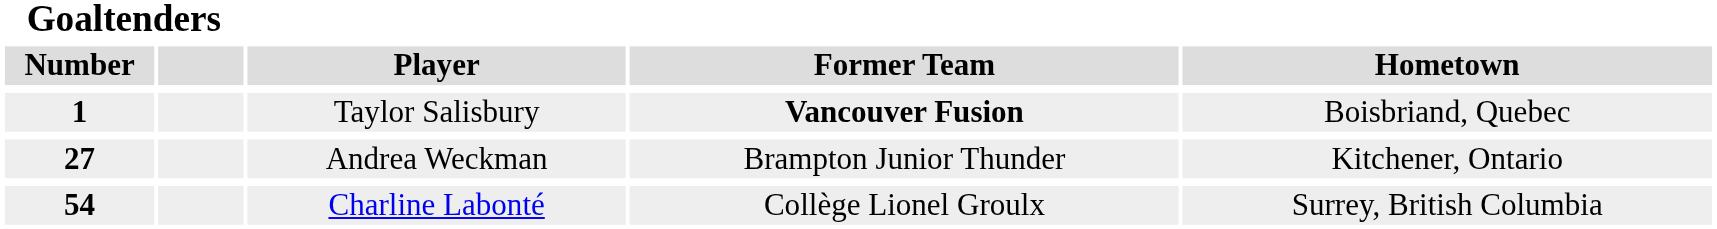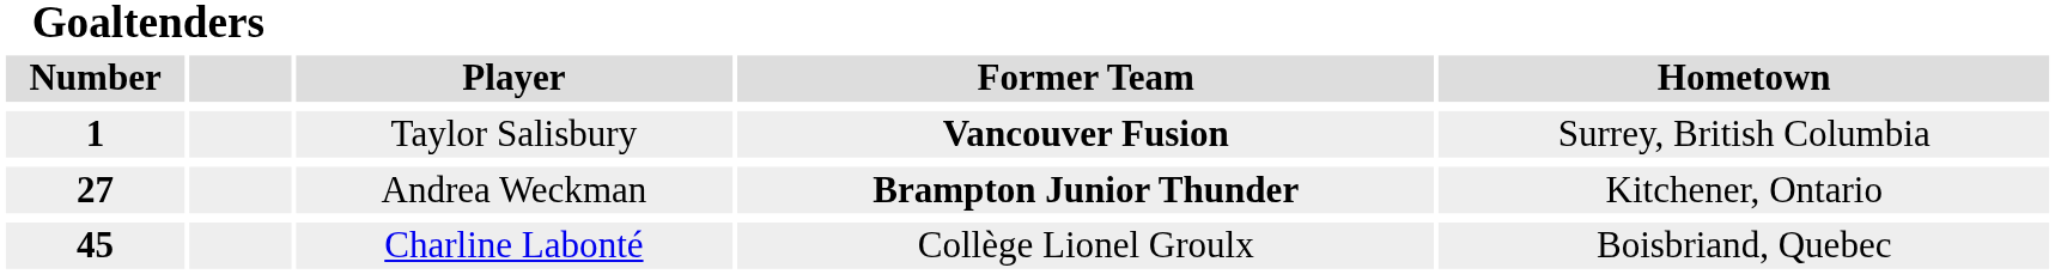Taylor Salisbury | Hometown: Boisbriand, Quebec -> Surrey, British Columbia
Andrea Weckman | Former Team: normal -> bold
Charline Labonté | Goaltenders / Number: 54 -> 45
Charline Labonté | Hometown: Surrey, British Columbia -> Boisbriand, Quebec
